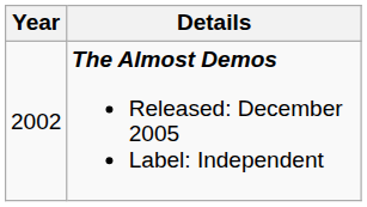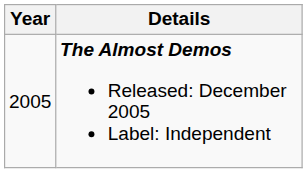The Almost Demos Released: December 2005 Label: Independent | Year: 2002 -> 2005
